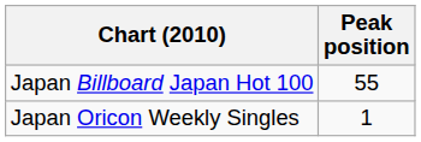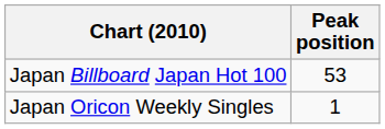Japan Billboard Japan Hot 100 | Peak position: 55 -> 53
